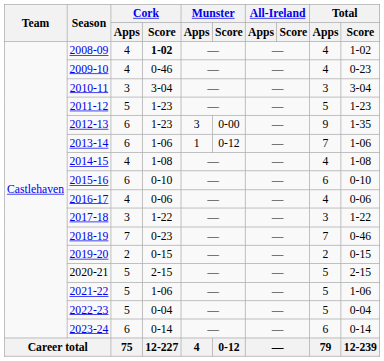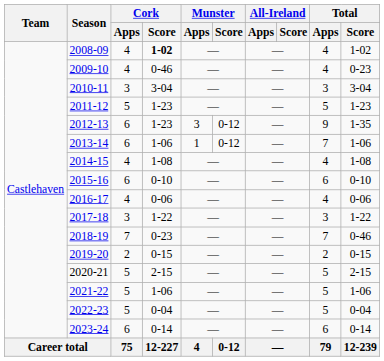2012-13 | Munster / Score: 0-00 -> 0-12
